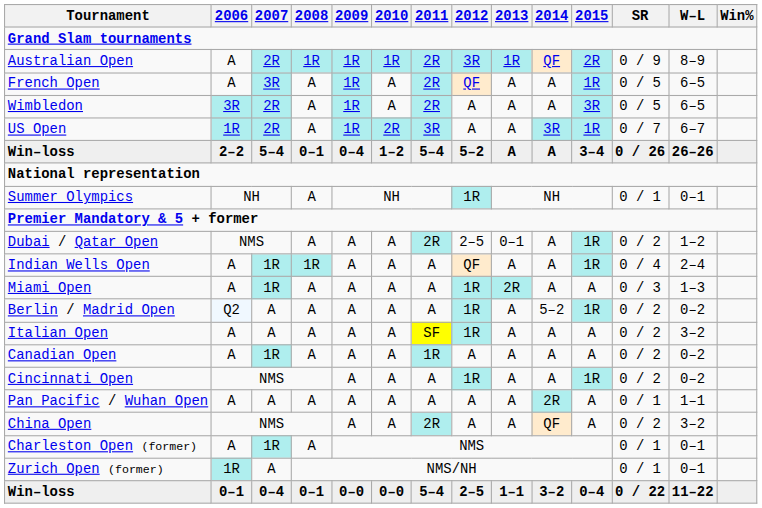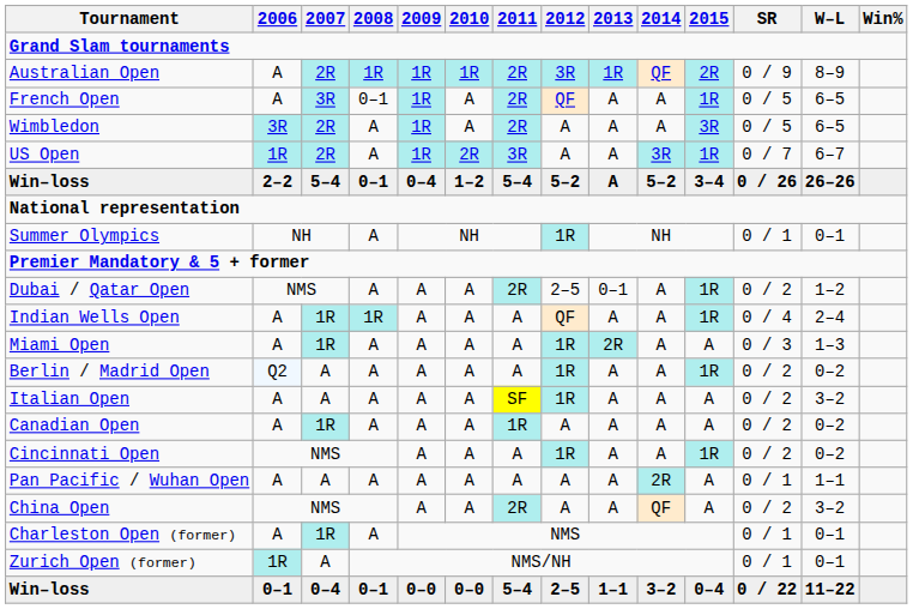French Open | 2008: A -> 0–1
Win–loss / 2–2 | 2014: A -> 5–2
Berlin / Madrid Open | 2014: 5–2 -> A
